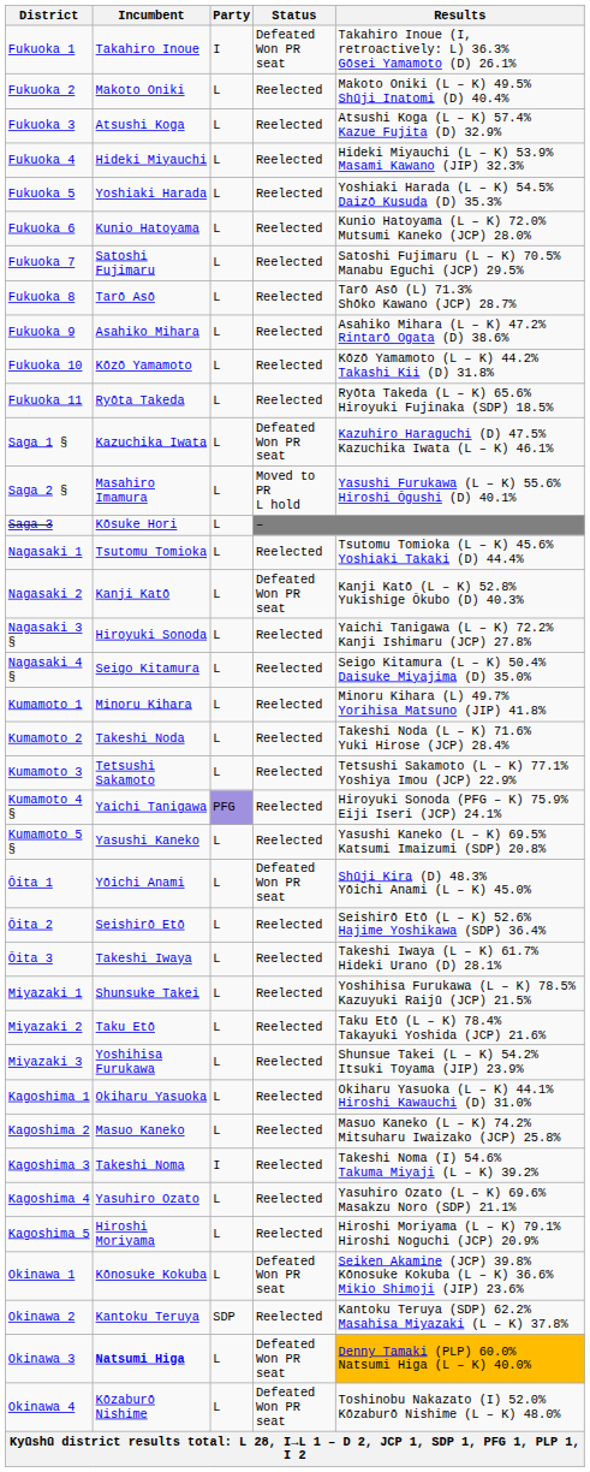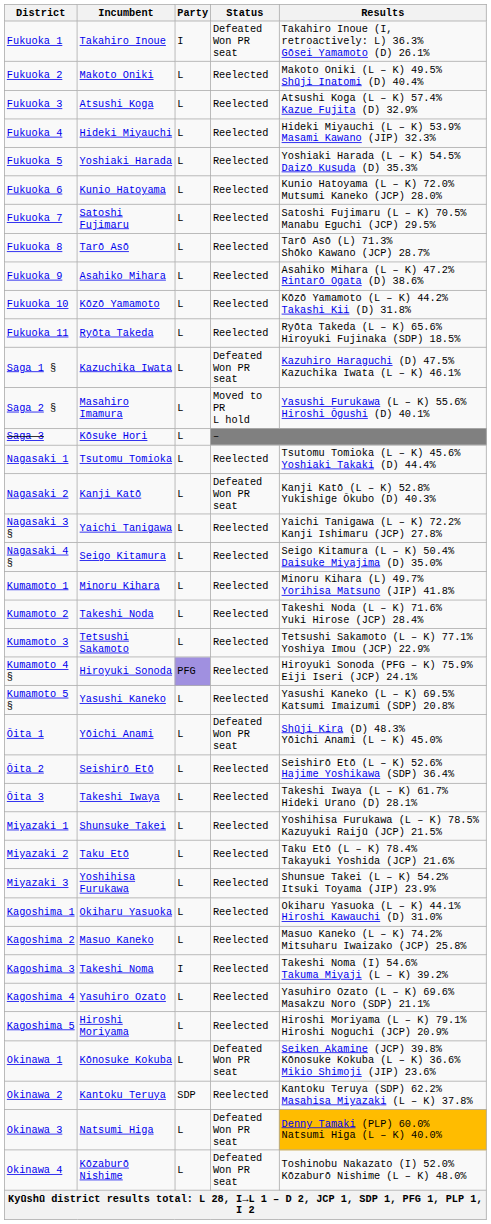Nagasaki 3 § | Incumbent: Hiroyuki Sonoda -> Yaichi Tanigawa
Kumamoto 4 § | Incumbent: Yaichi Tanigawa -> Hiroyuki Sonoda
Okinawa 3 | Incumbent: bold -> normal
